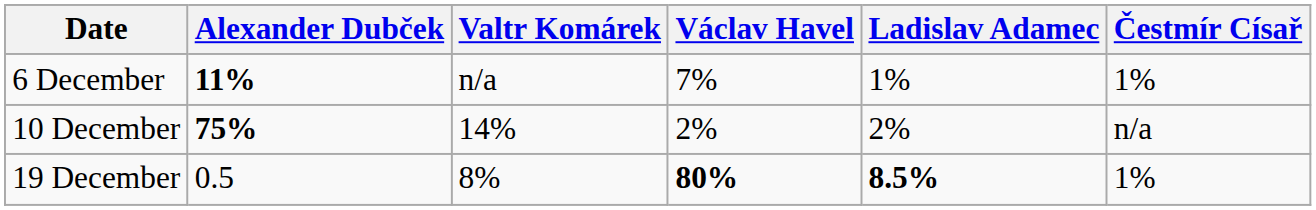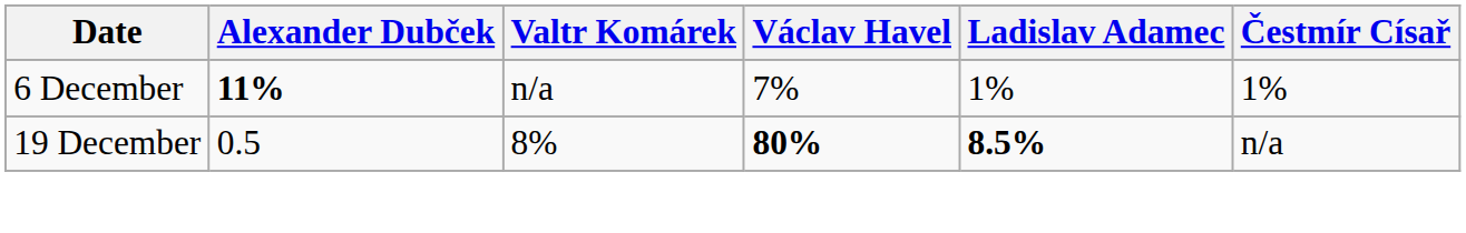- row: 10 December | 75% | 14% | 2% | 2% | n/a
19 December | Čestmír Císař: 1% -> n/a
